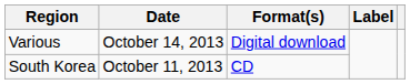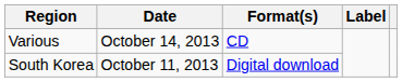Various | Format(s): Digital download -> CD
South Korea | Format(s): CD -> Digital download
